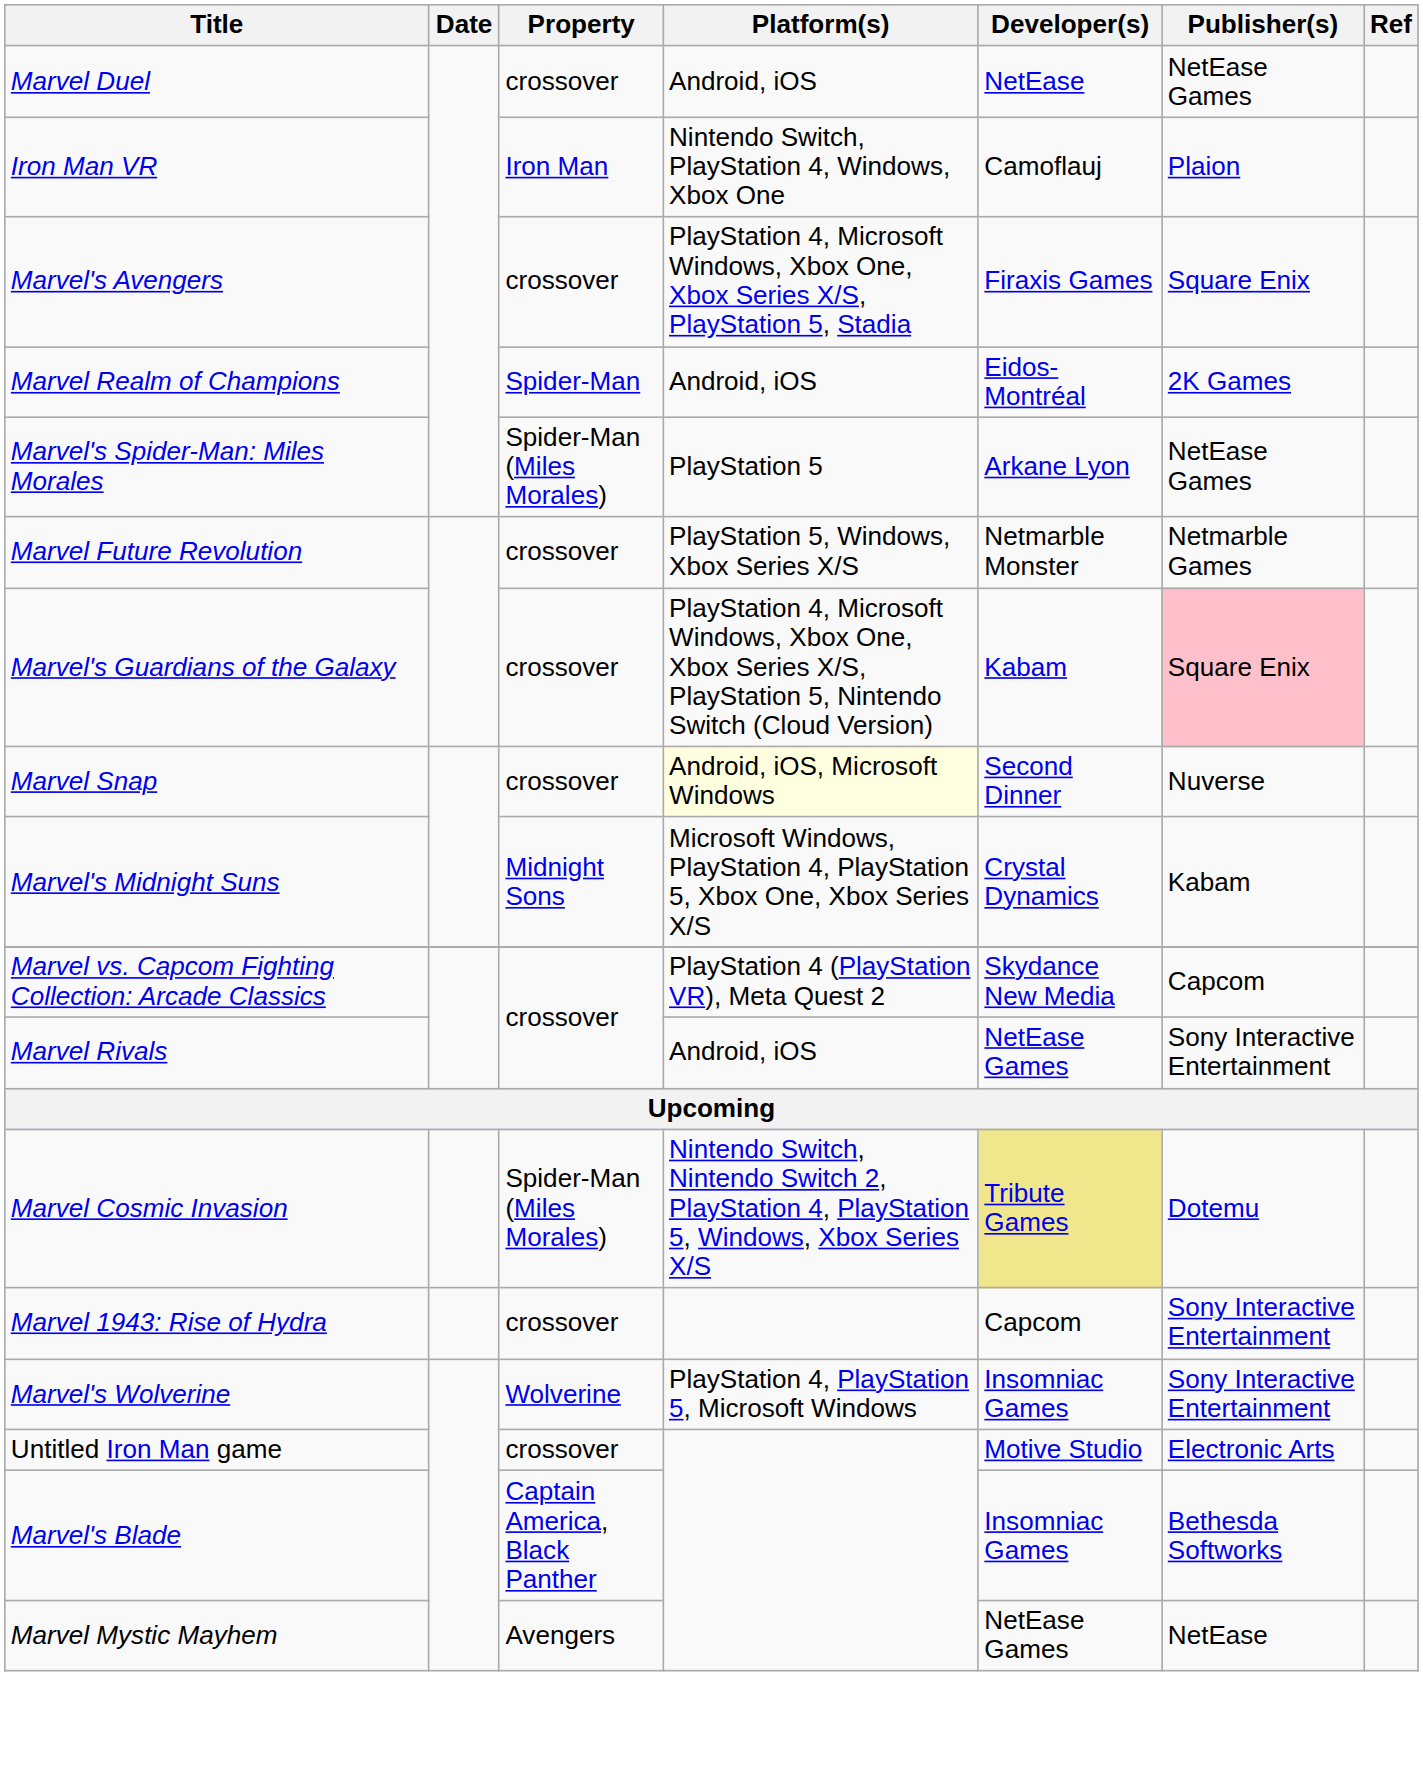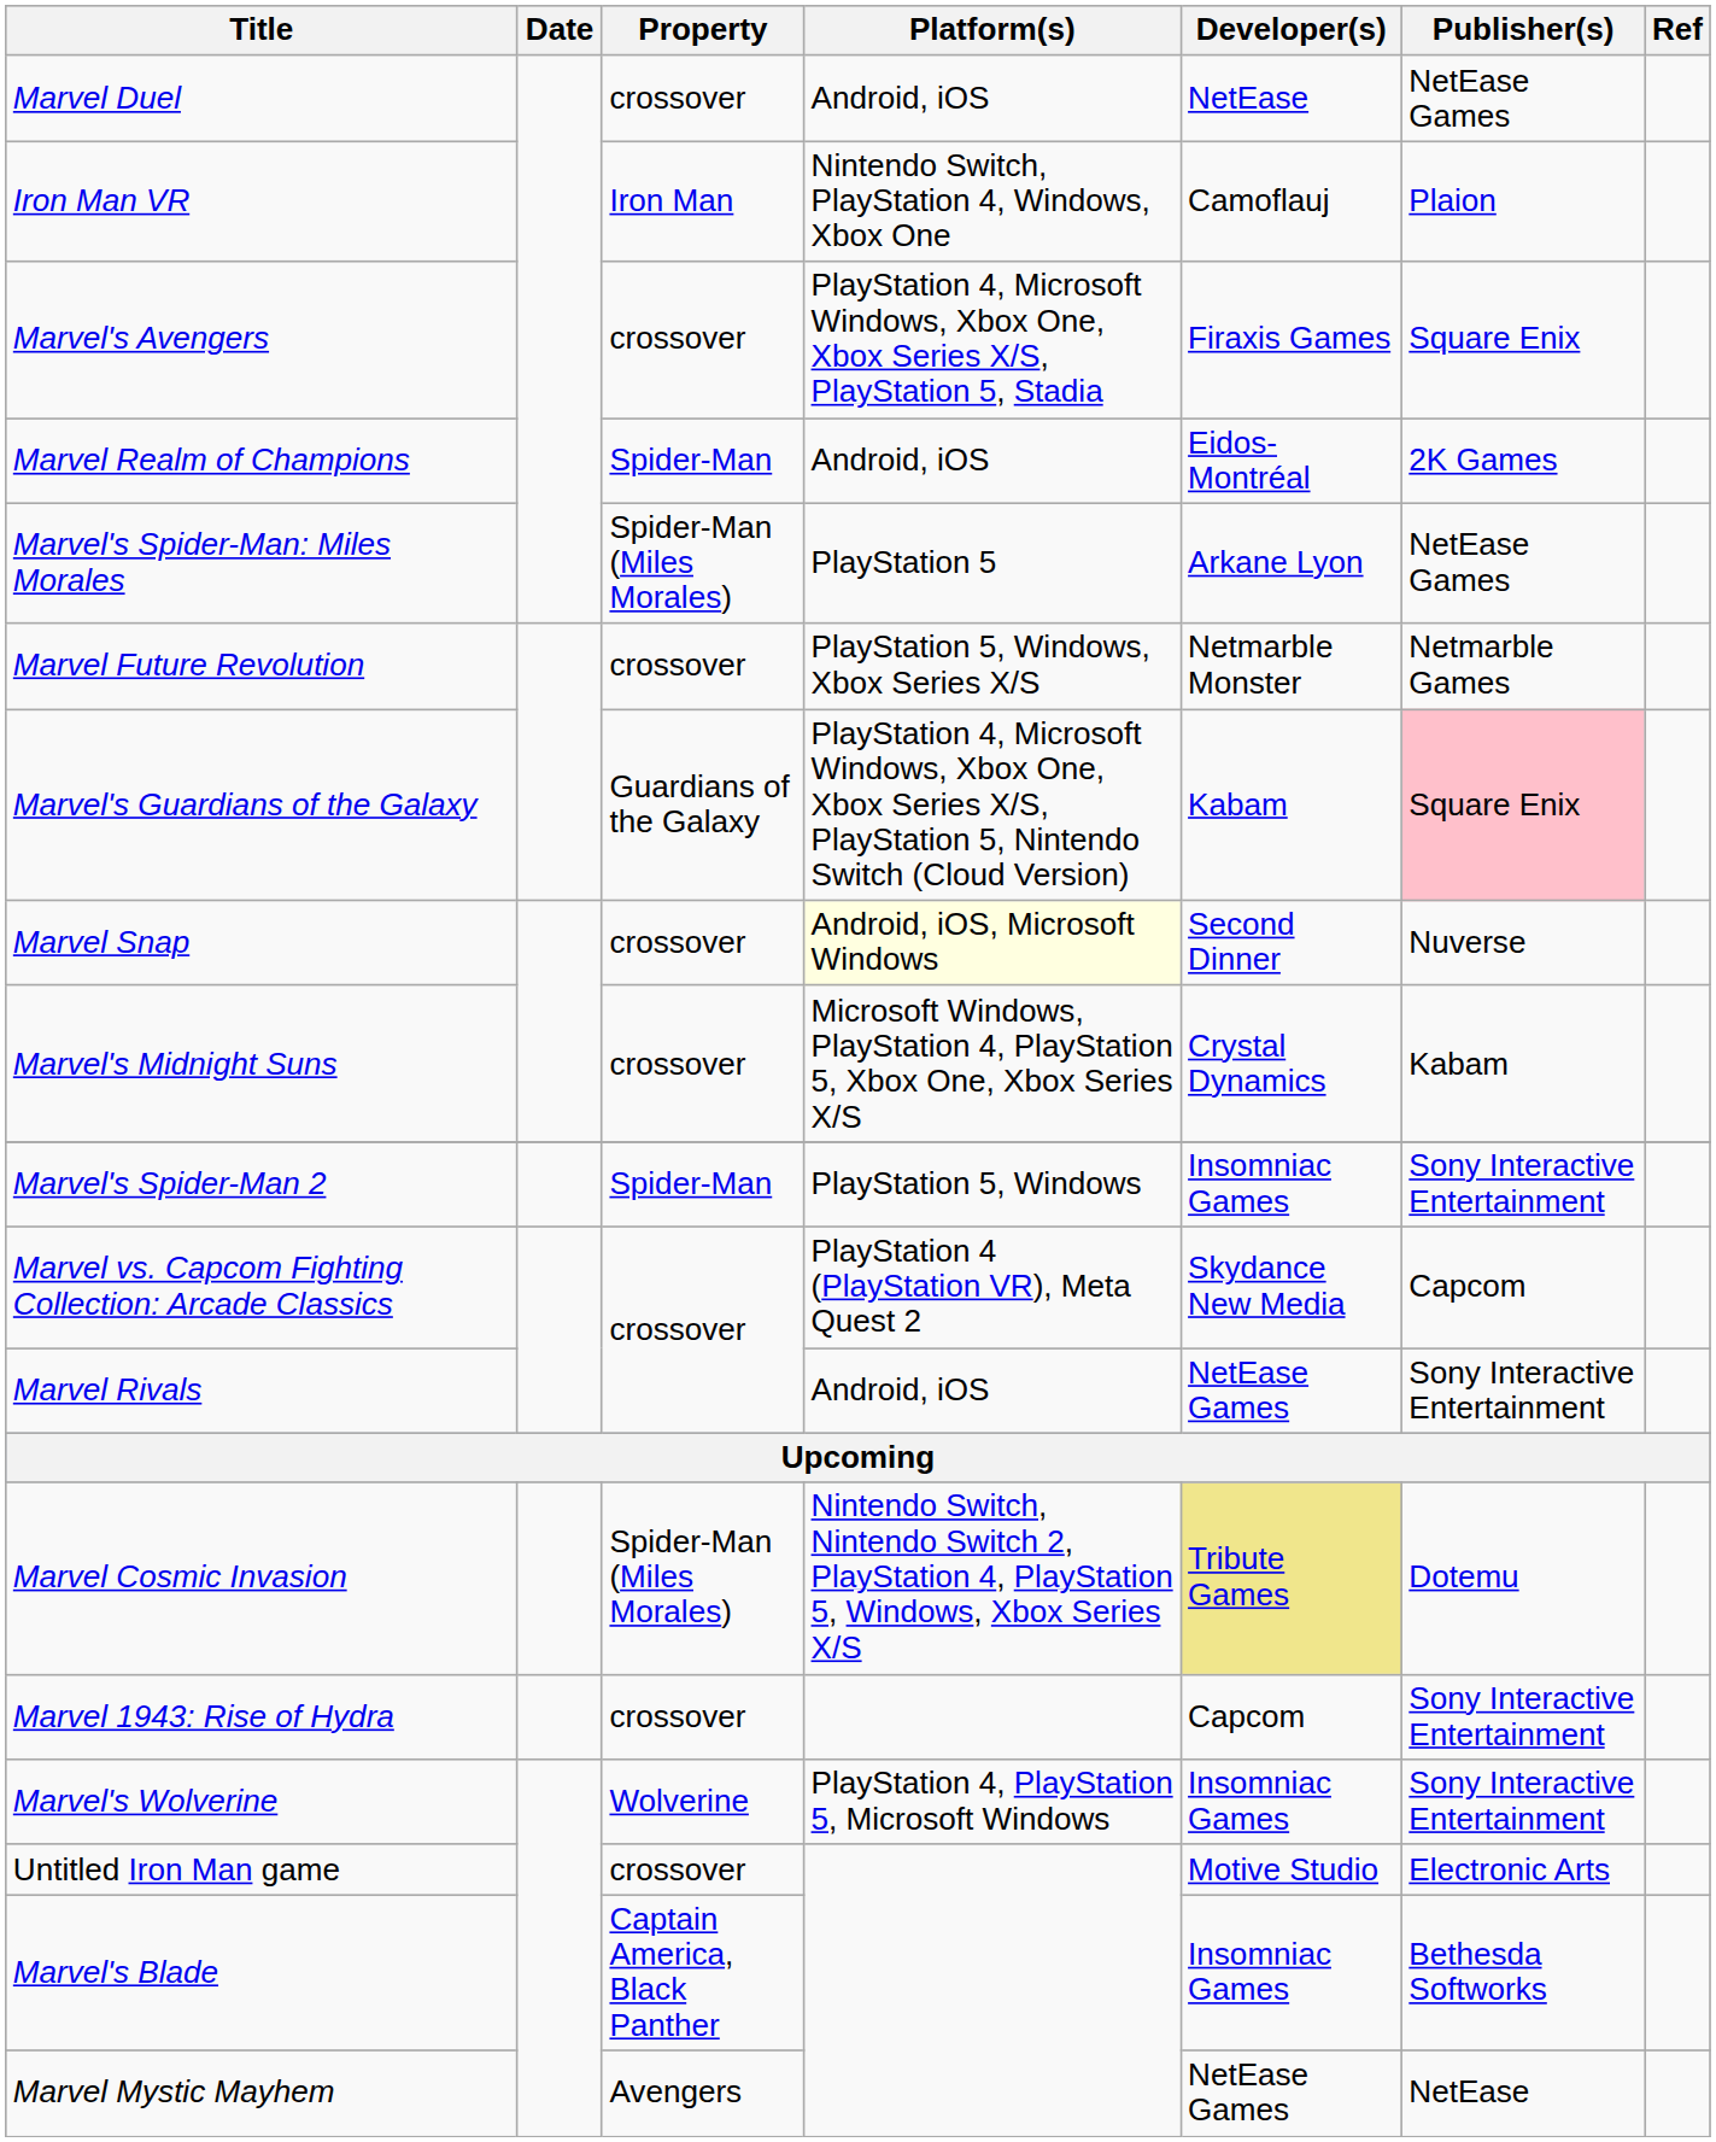Marvel's Guardians of the Galaxy | Property: crossover -> Guardians of the Galaxy
Marvel's Midnight Suns | Property: Midnight Sons -> crossover
+ row: Marvel's Spider-Man 2 | Spider-Man | PlayStation 5, Windows | Insomniac Games | Sony Interactive Entertainment
